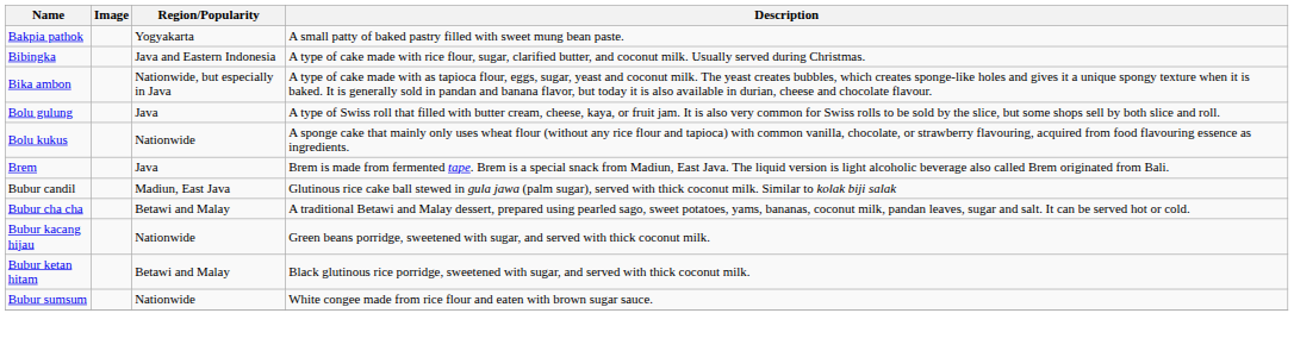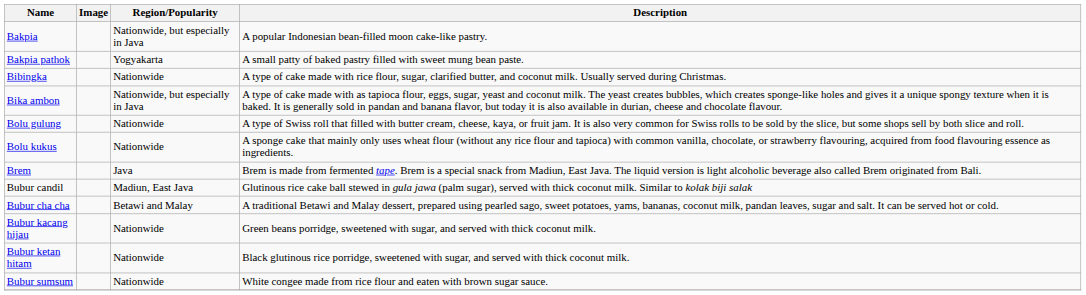+ row: Bakpia | Nationwide, but especially in Java | A popular Indonesian bean-filled moon cake-like pastry.
Bibingka | Region/Popularity: Java and Eastern Indonesia -> Nationwide
Bolu gulung | Region/Popularity: Java -> Nationwide
Bubur ketan hitam | Region/Popularity: Betawi and Malay -> Nationwide
